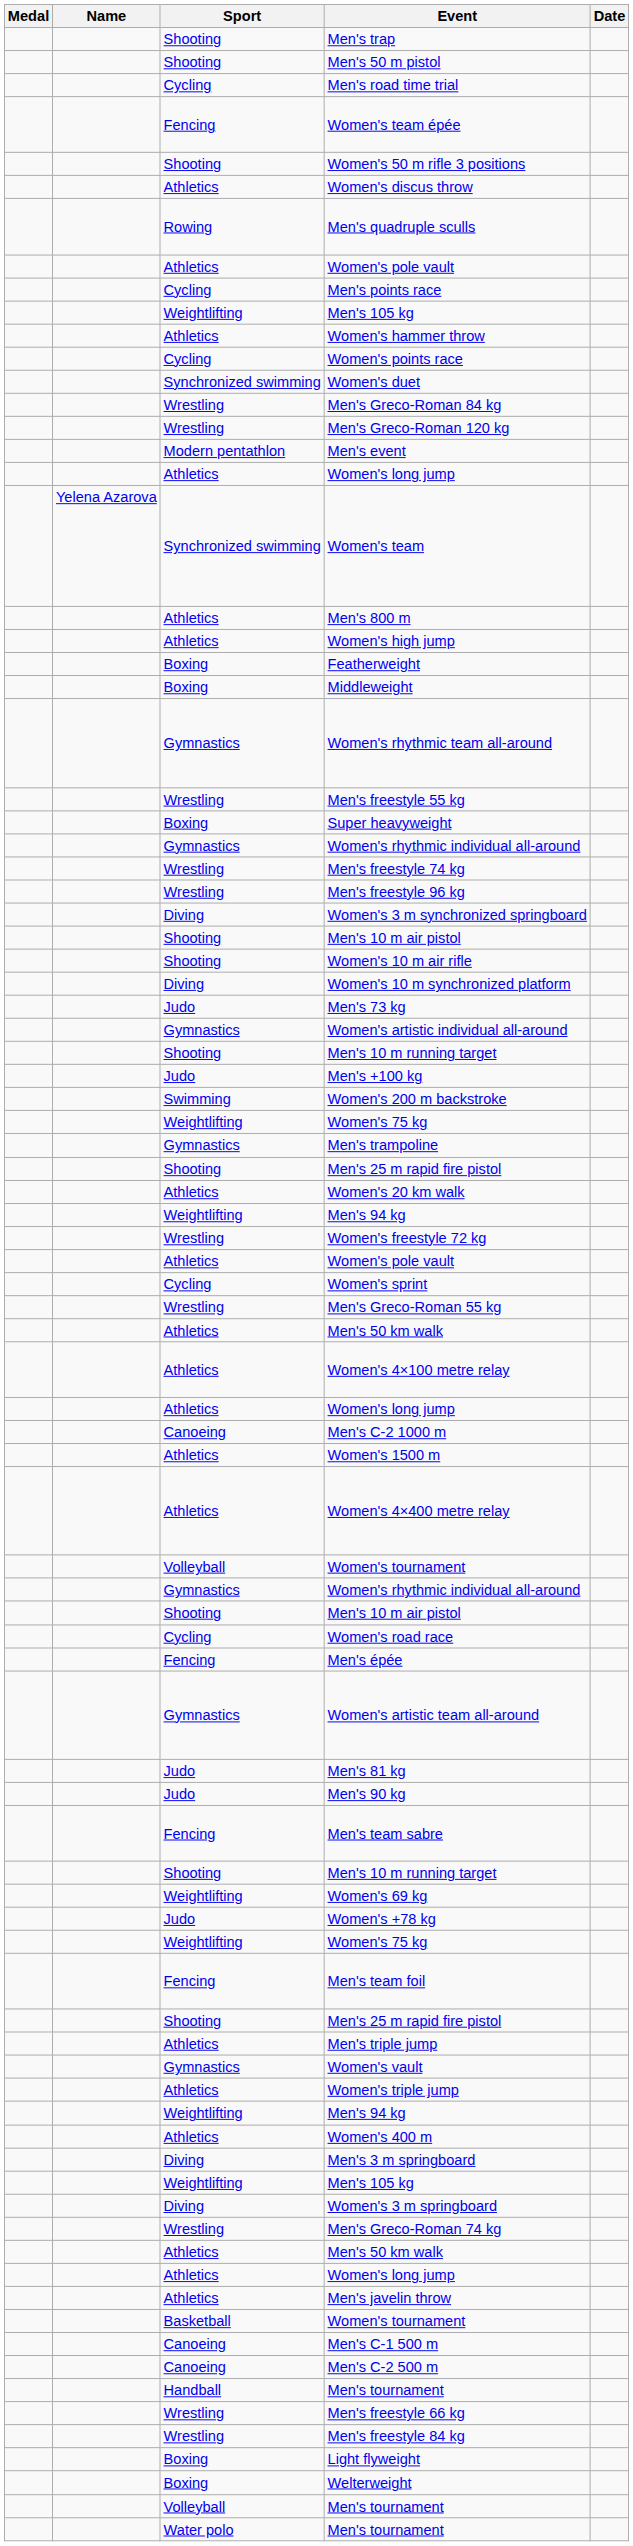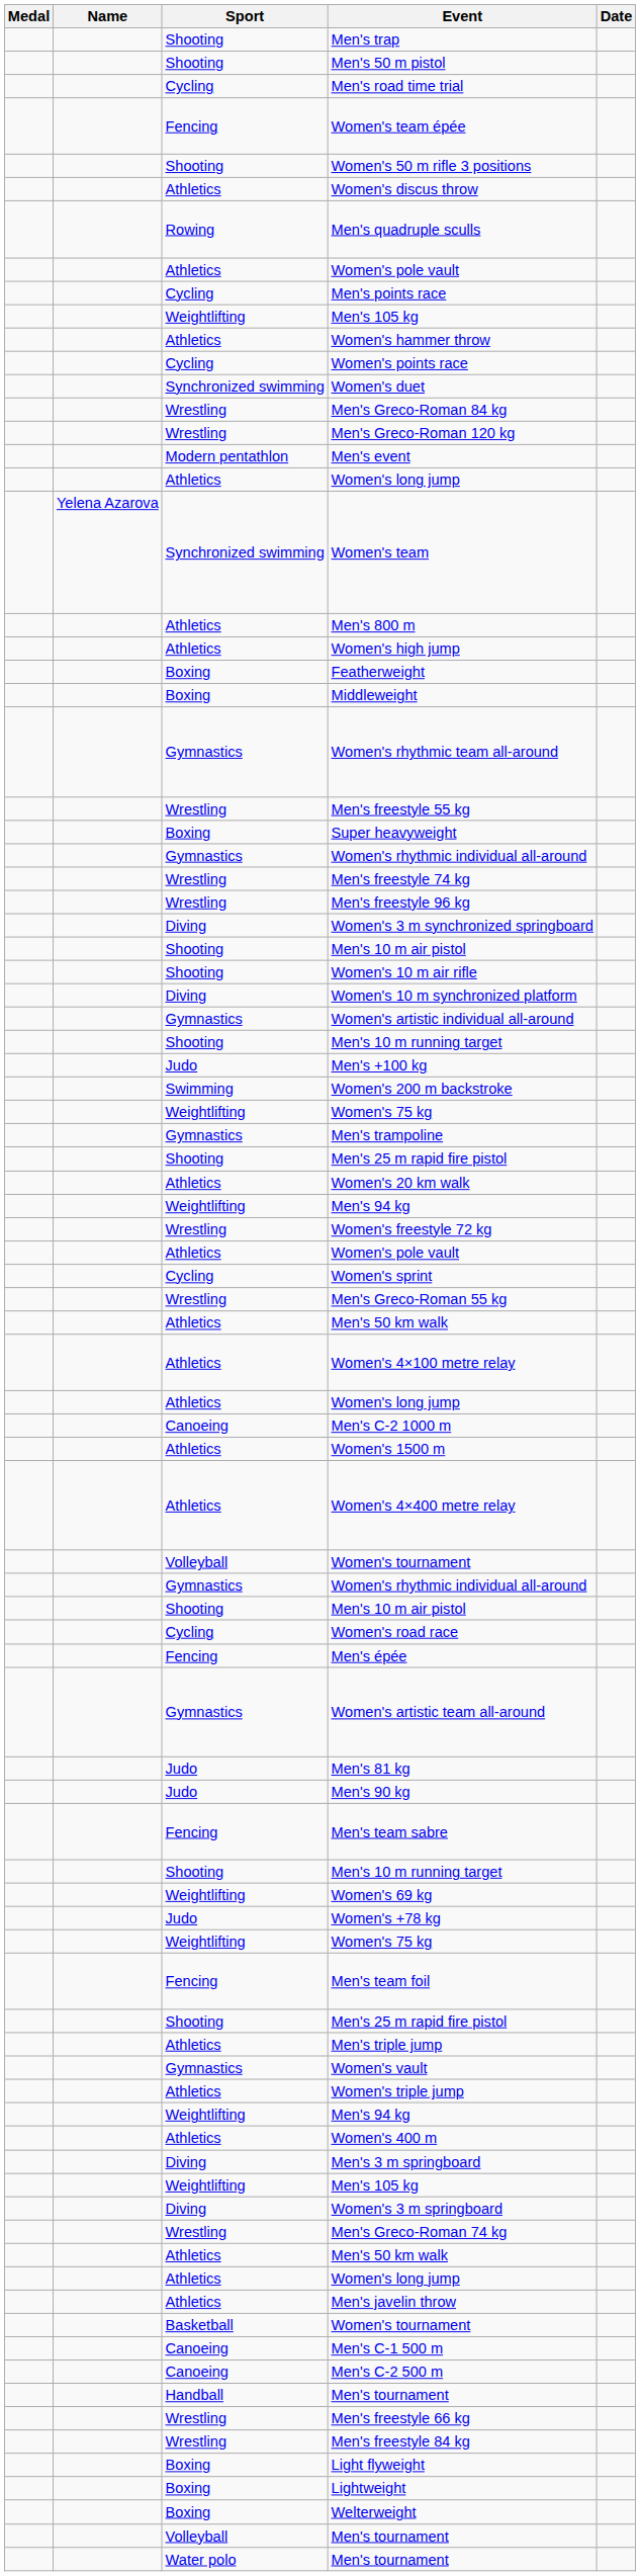- row: Judo | Men's 73 kg
+ row: Boxing | Lightweight
